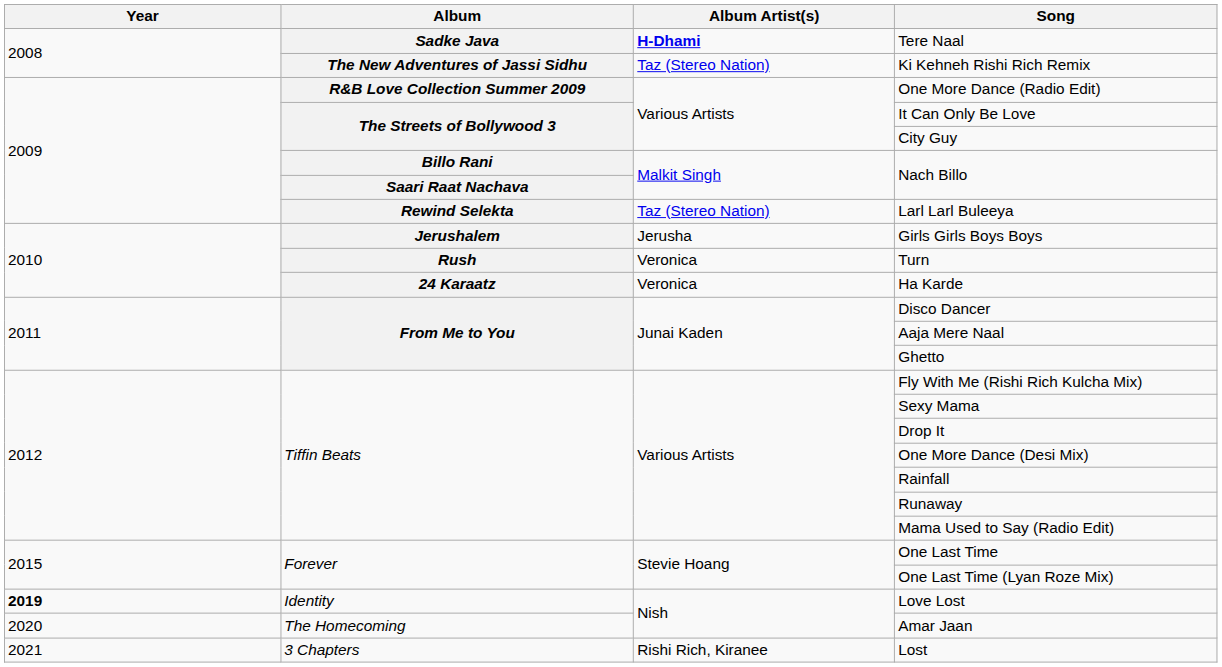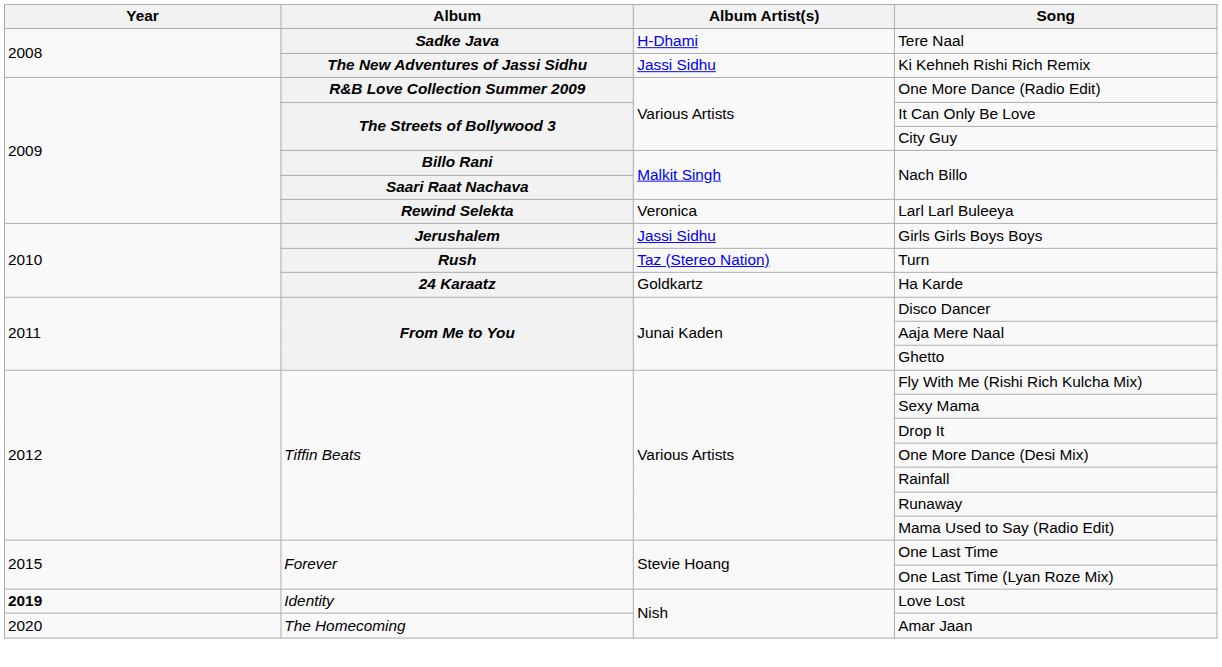Tere Naal | Album Artist(s): bold -> normal
Ki Kehneh Rishi Rich Remix | Album Artist(s): Taz (Stereo Nation) -> Jassi Sidhu
Larl Larl Buleeya | Album Artist(s): Taz (Stereo Nation) -> Veronica
Girls Girls Boys Boys | Album Artist(s): Jerusha -> Jassi Sidhu
Turn | Album Artist(s): Veronica -> Taz (Stereo Nation)
Ha Karde | Album Artist(s): Veronica -> Goldkartz
- row: 2021 | 3 Chapters | Rishi Rich, Kiranee | Lost
